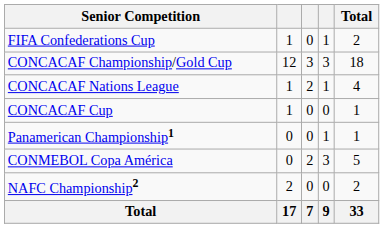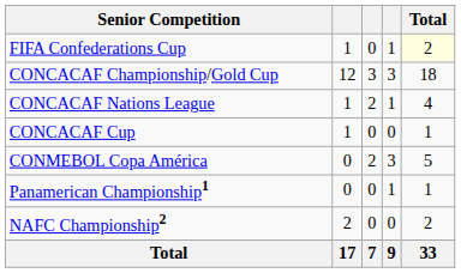FIFA Confederations Cup | Total: no background -> lightyellow background
rows swapped: CONMEBOL Copa América <-> Panamerican Championship1
